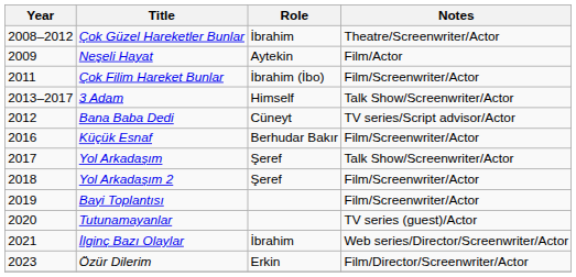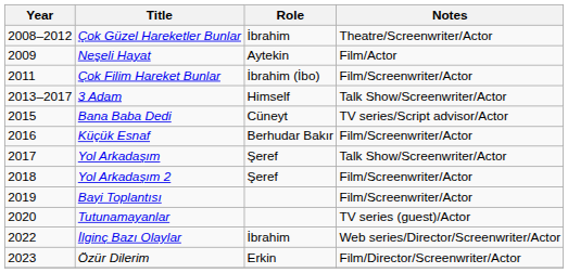Bana Baba Dedi | Year: 2012 -> 2015
İlginç Bazı Olaylar | Year: 2021 -> 2022
